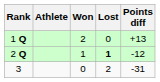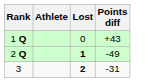- column: Won | 2 | 1 | 0
1 Q | Points diff: +13 -> +43
2 Q | Points diff: -12 -> -49
3 | Lost: normal -> bold
